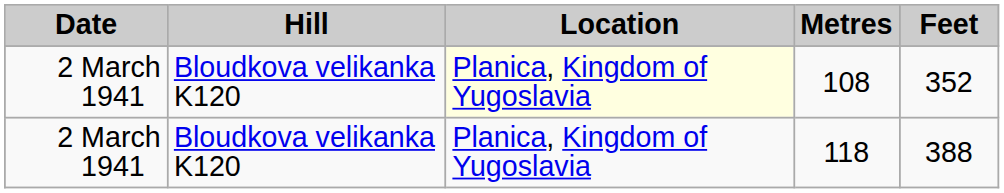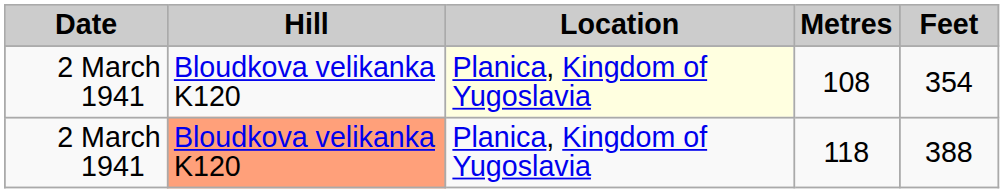108 | Feet: 352 -> 354
118 | Hill: no background -> lightsalmon background
